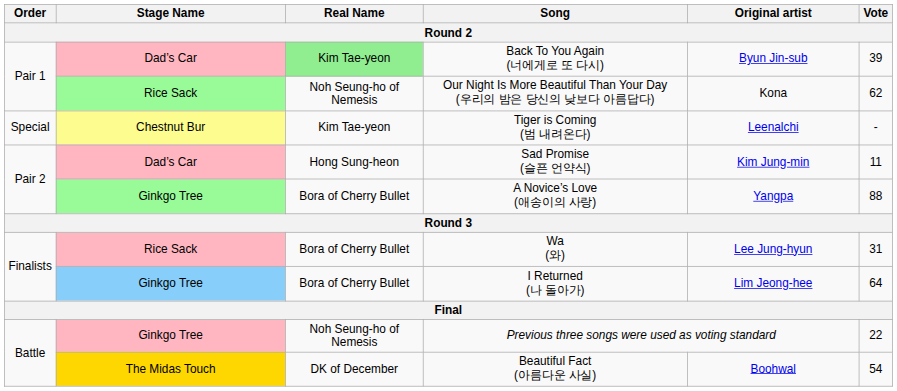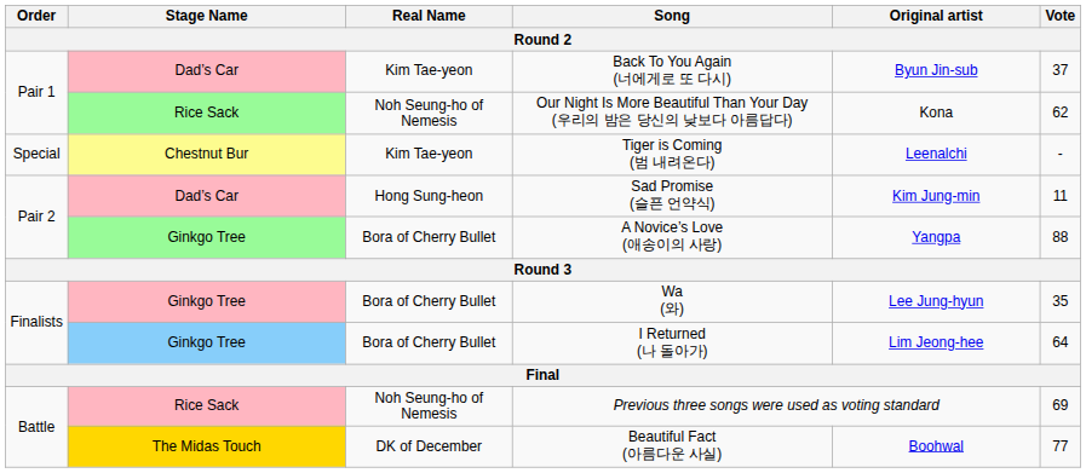Back To You Again (너에게로 또 다시) | Real Name: lightgreen background -> no background
Back To You Again (너에게로 또 다시) | Vote: 39 -> 37
Wa (와) | Stage Name: Rice Sack -> Ginkgo Tree
Wa (와) | Vote: 31 -> 35
Previous three songs were used as voting standard | Stage Name: Ginkgo Tree -> Rice Sack
Previous three songs were used as voting standard | Vote: 22 -> 69
Beautiful Fact (아름다운 사실) | Vote: 54 -> 77
